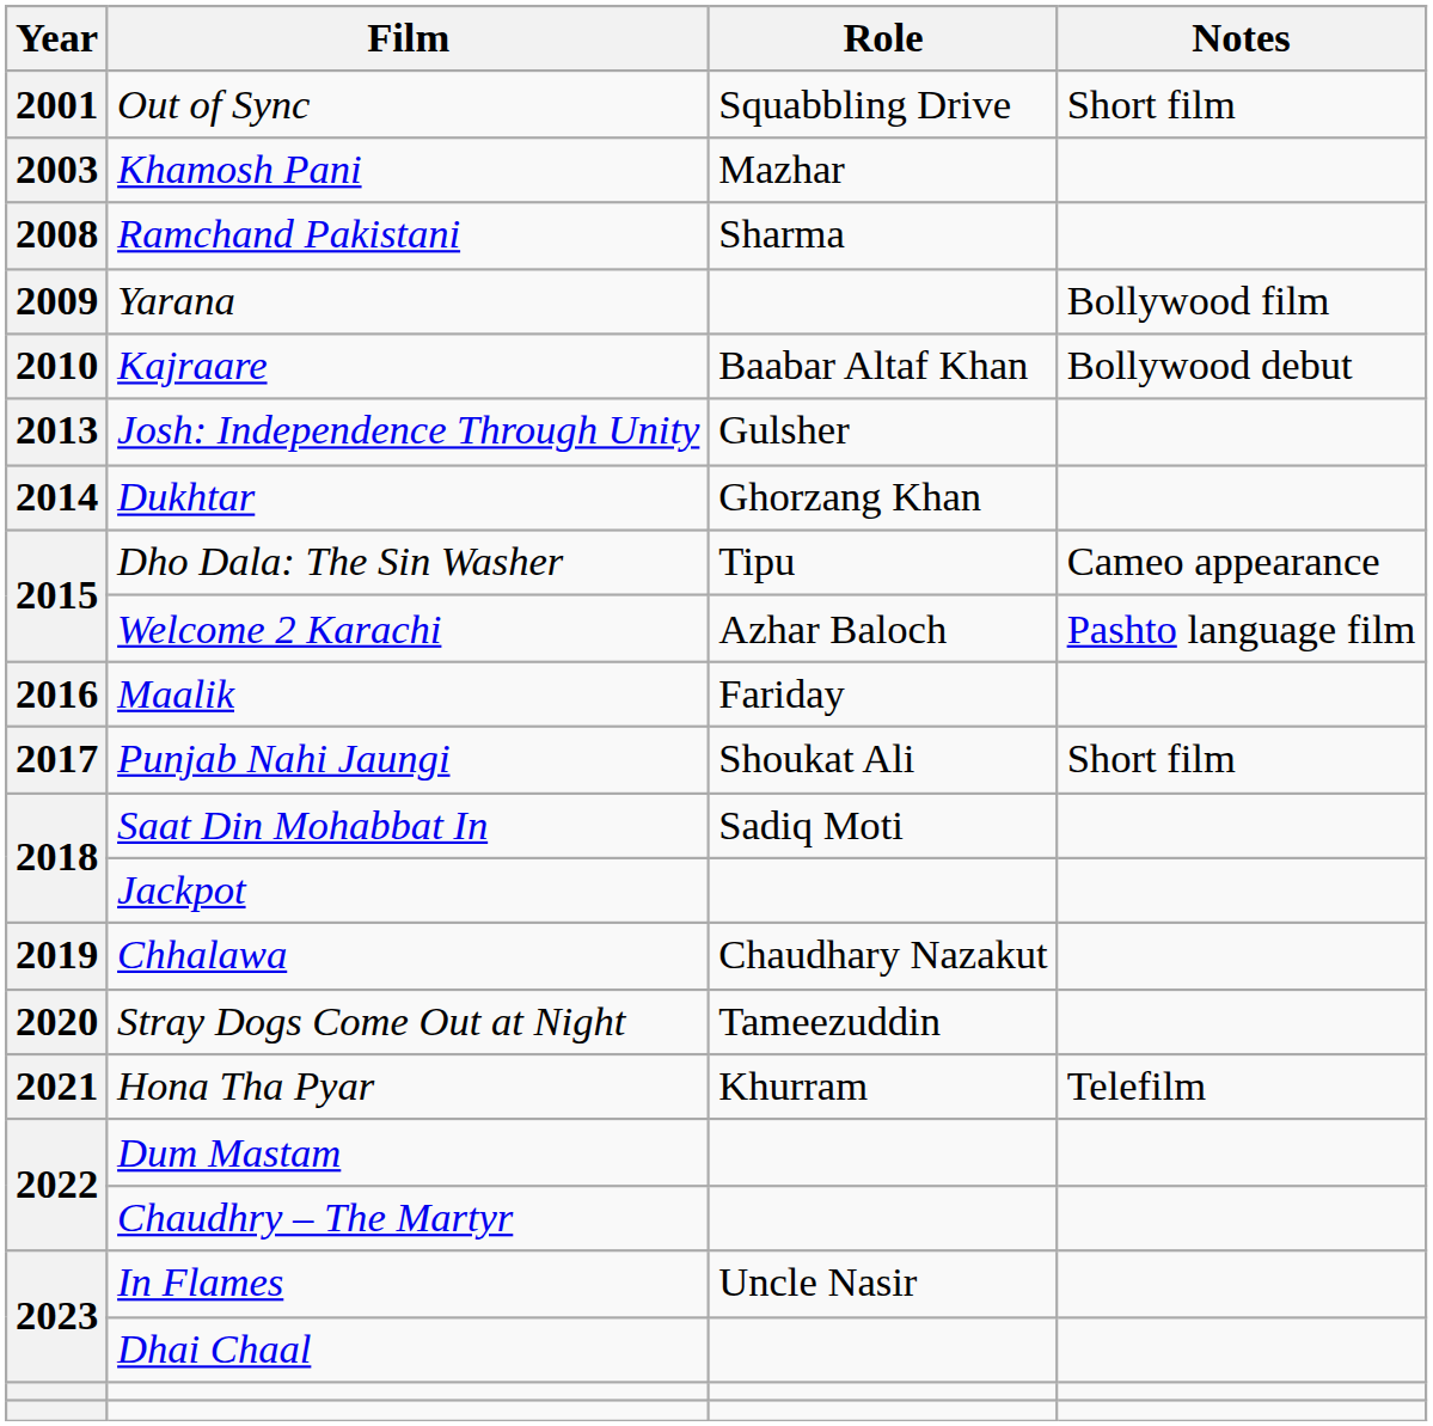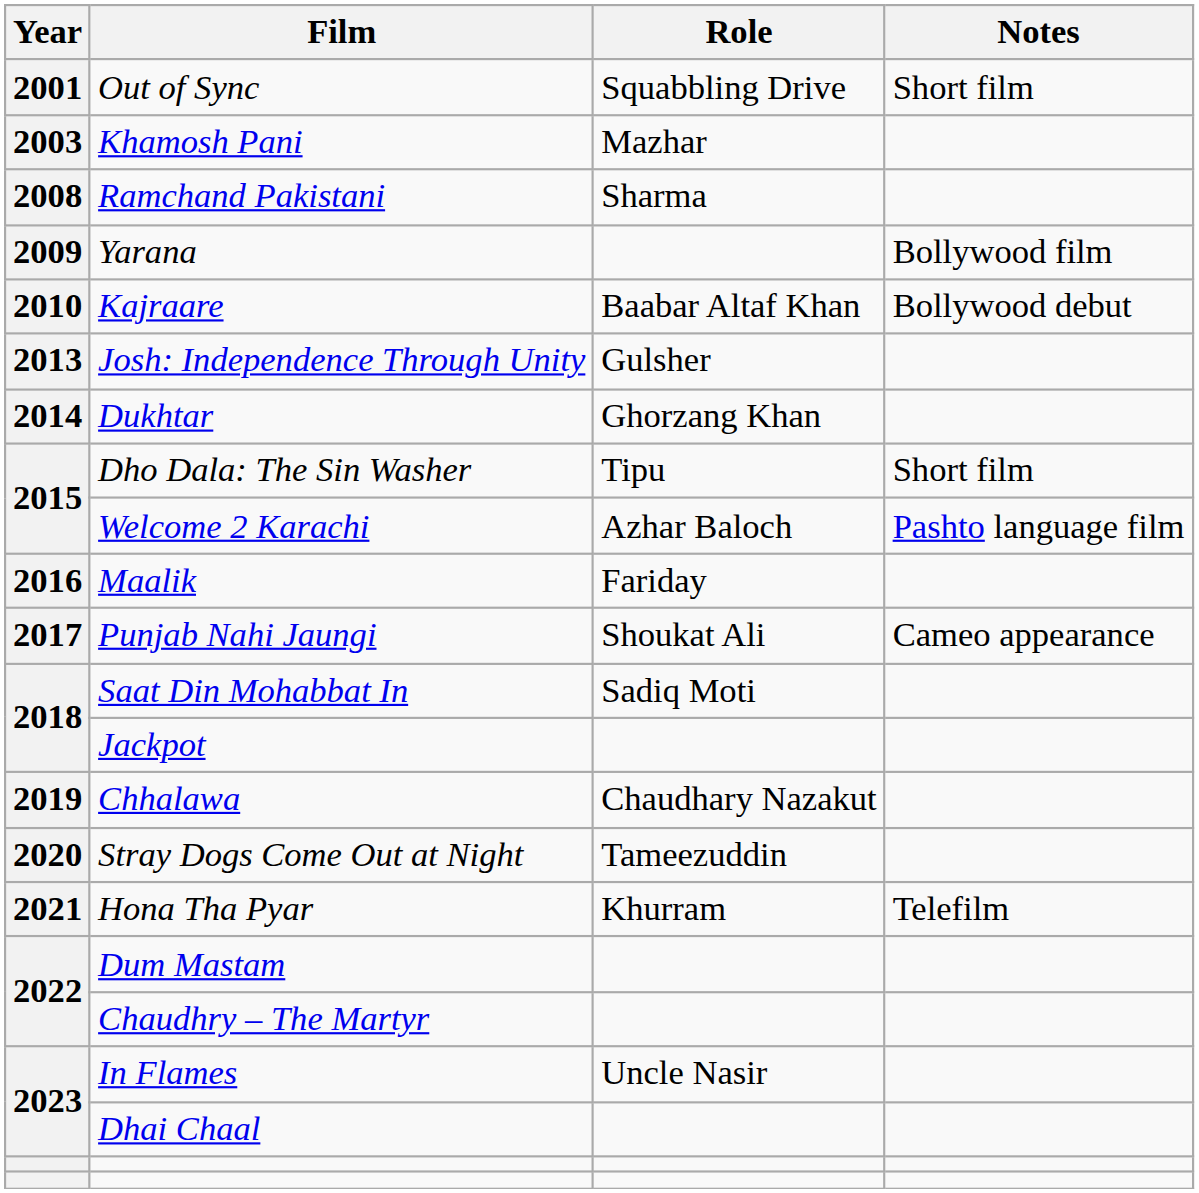Dho Dala: The Sin Washer | Notes: Cameo appearance -> Short film
Punjab Nahi Jaungi | Notes: Short film -> Cameo appearance
